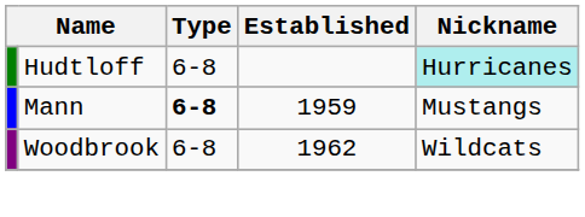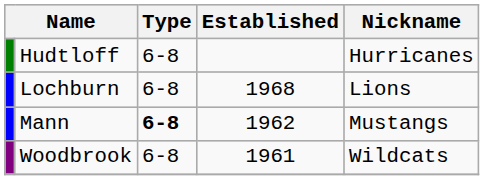Hudtloff | Nickname: paleturquoise background -> no background
+ row: Lochburn | 6-8 | 1968 | Lions
Mann | Established: 1959 -> 1962
Woodbrook | Established: 1962 -> 1961
